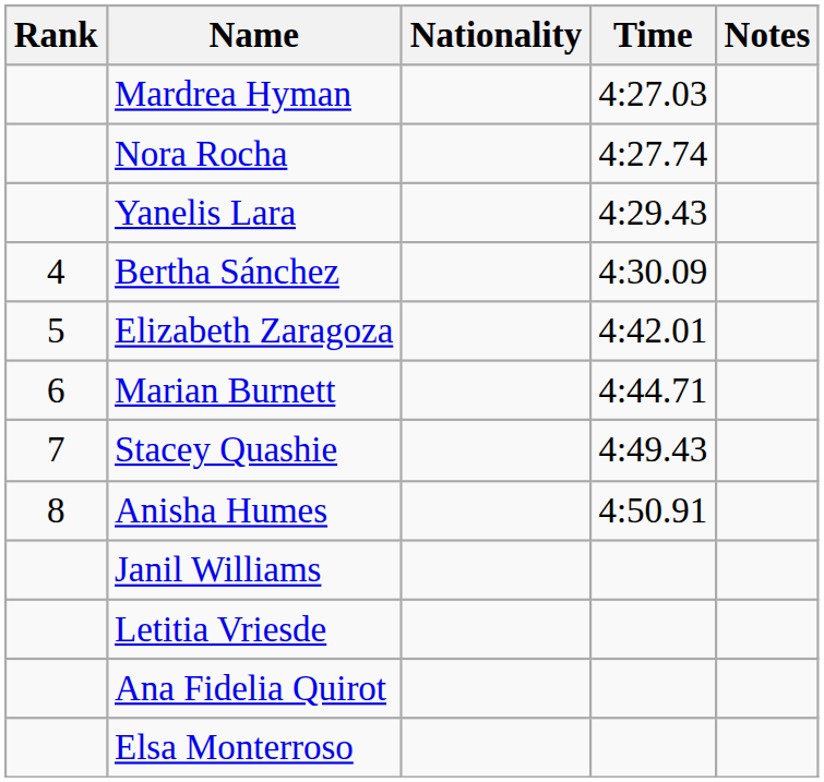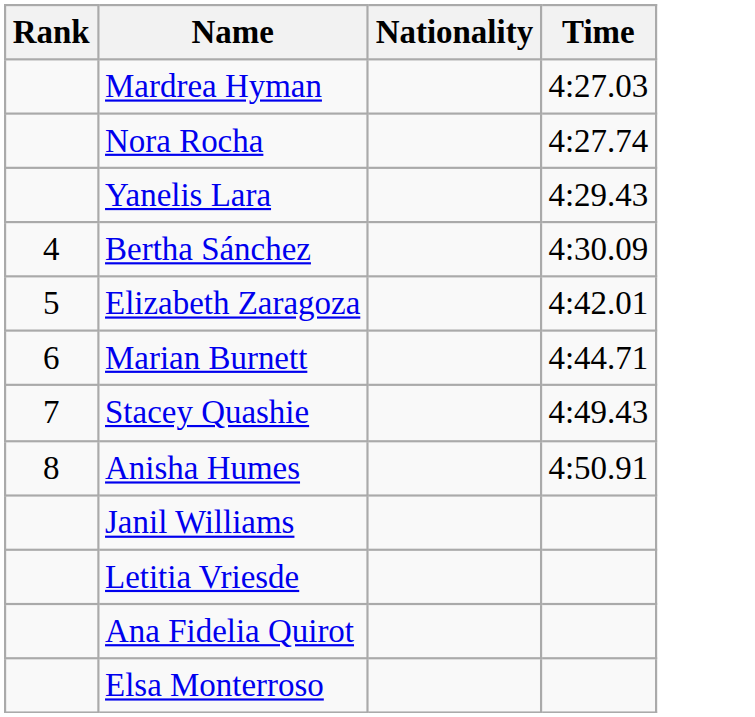- column: Notes
